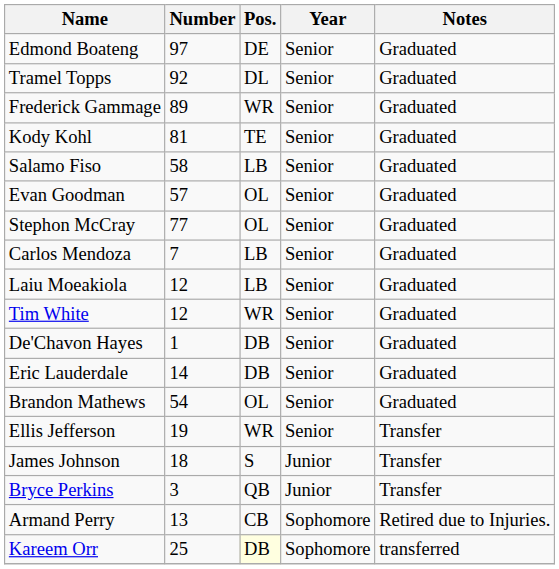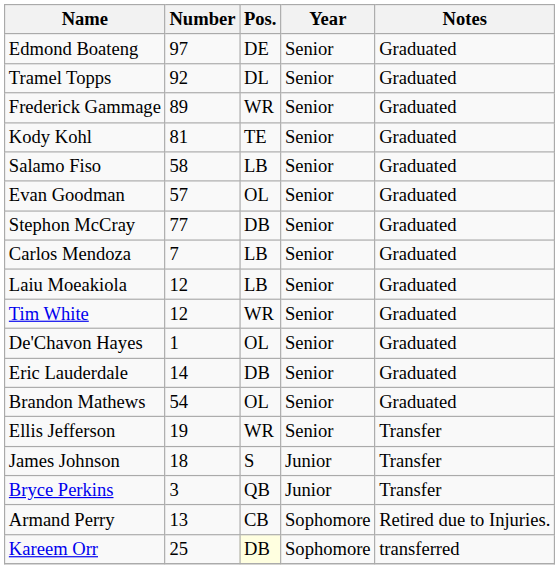Stephon McCray | Pos.: OL -> DB
De'Chavon Hayes | Pos.: DB -> OL
